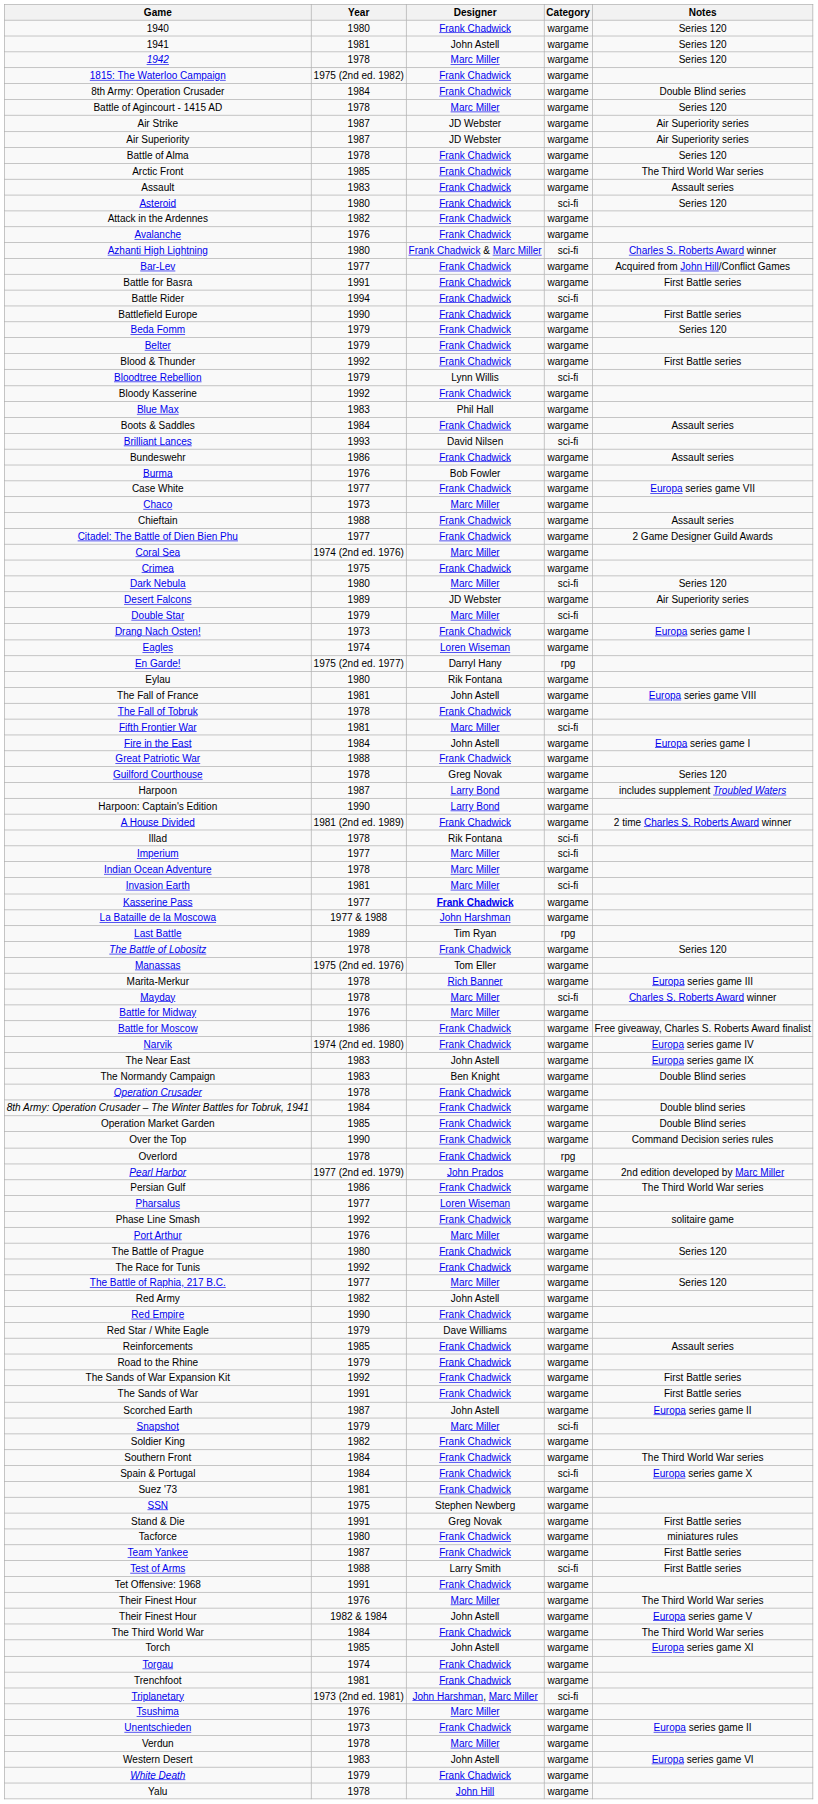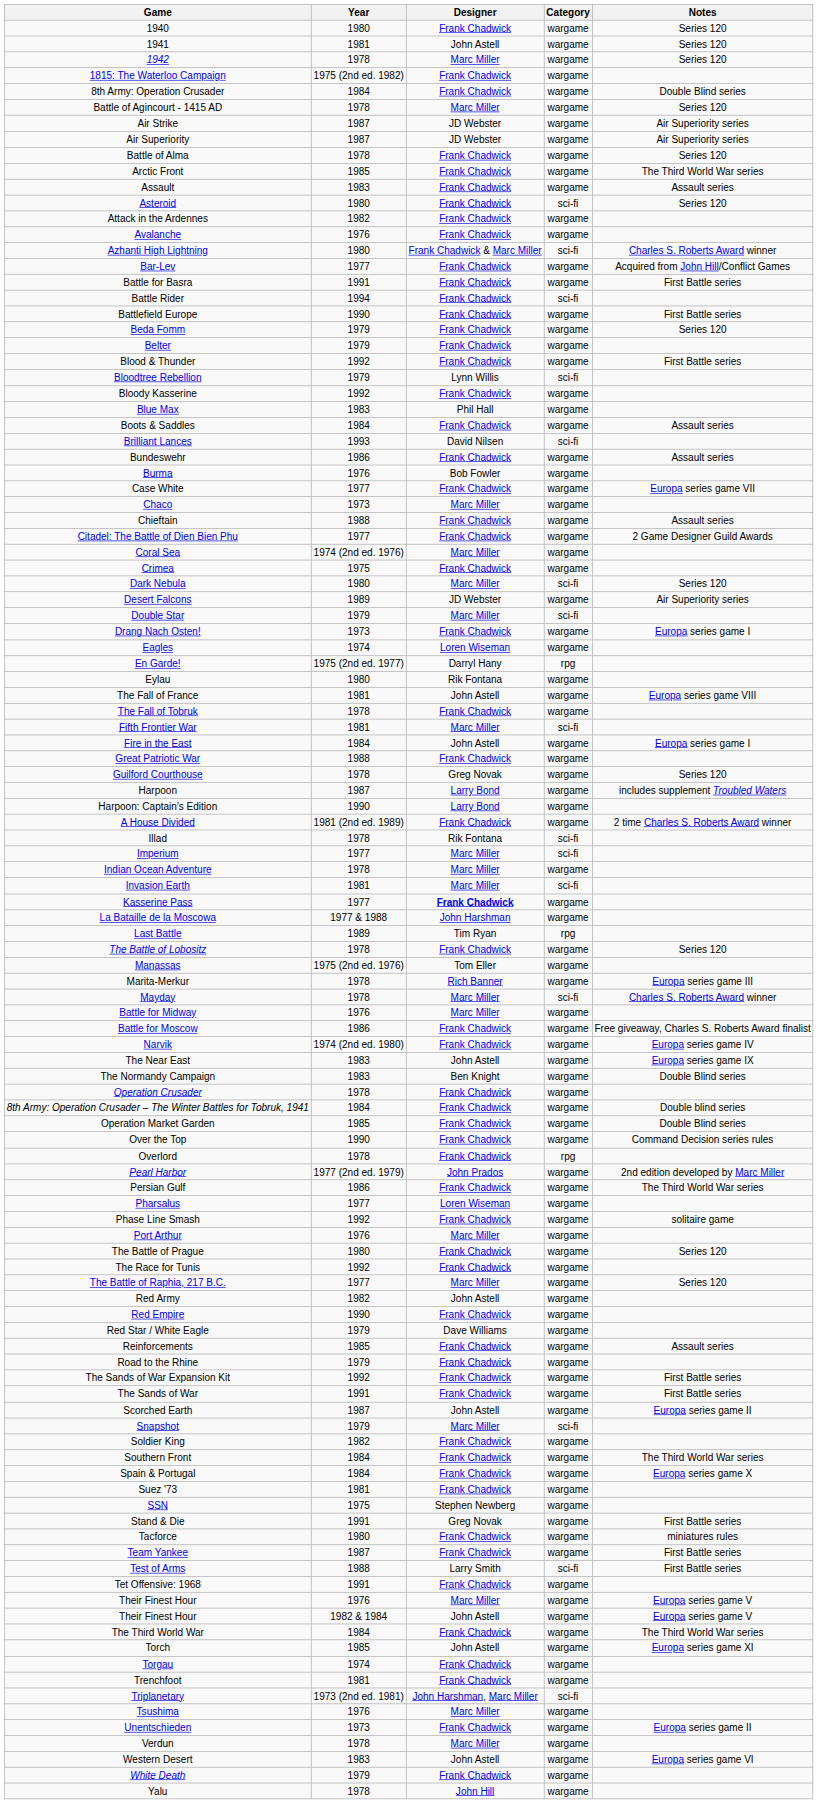Spain & Portugal | Category: sci-fi -> wargame
Their Finest Hour / 1976 | Notes: The Third World War series -> Europa series game V
